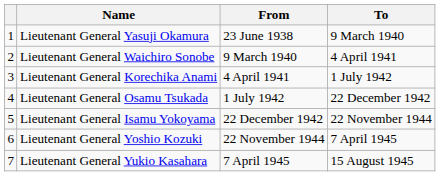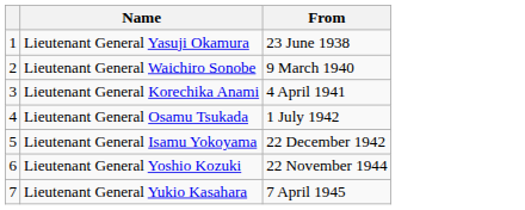- column: To | 9 March 1940 | 4 April 1941 | 1 July 1942 | 22 December 1942 | 22 November 1944 | 7 April 1945 | 15 August 1945
